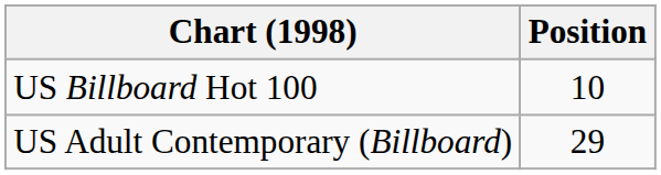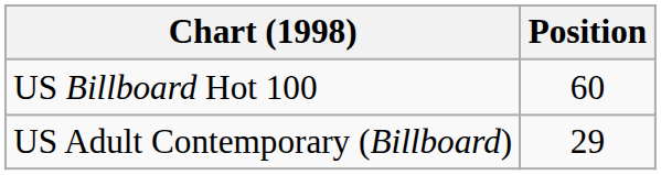US Billboard Hot 100 | Position: 10 -> 60
